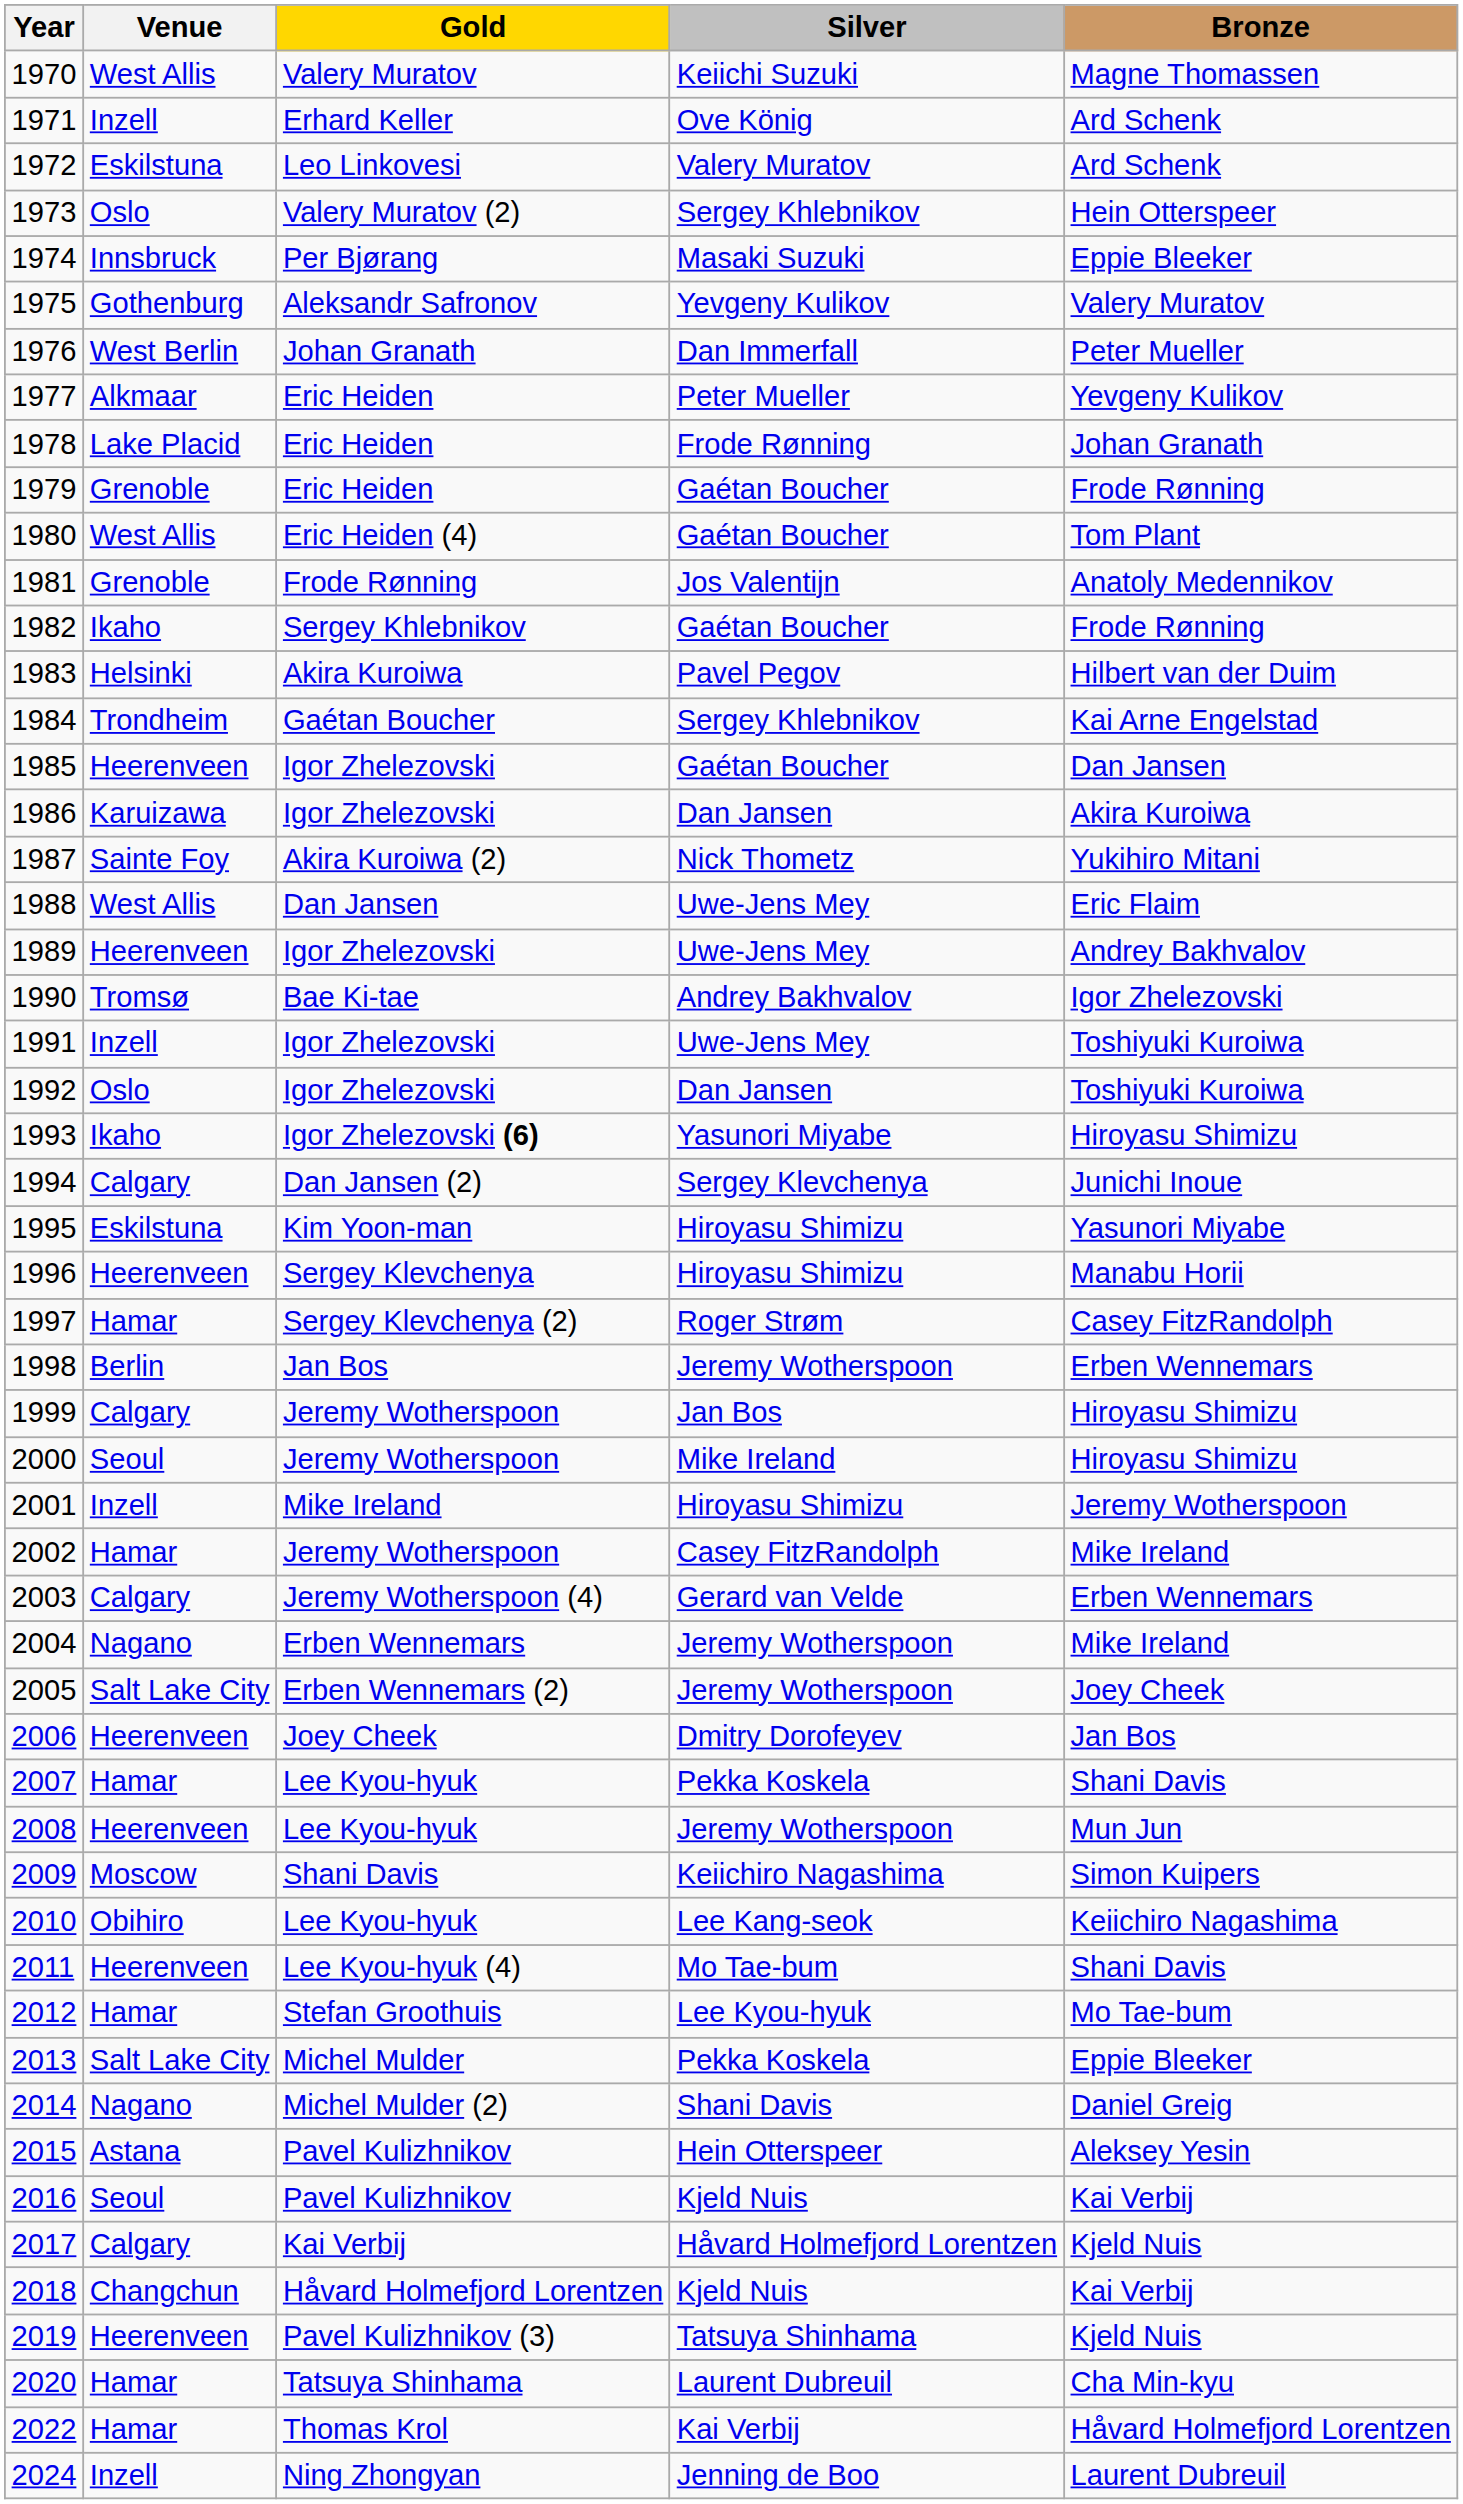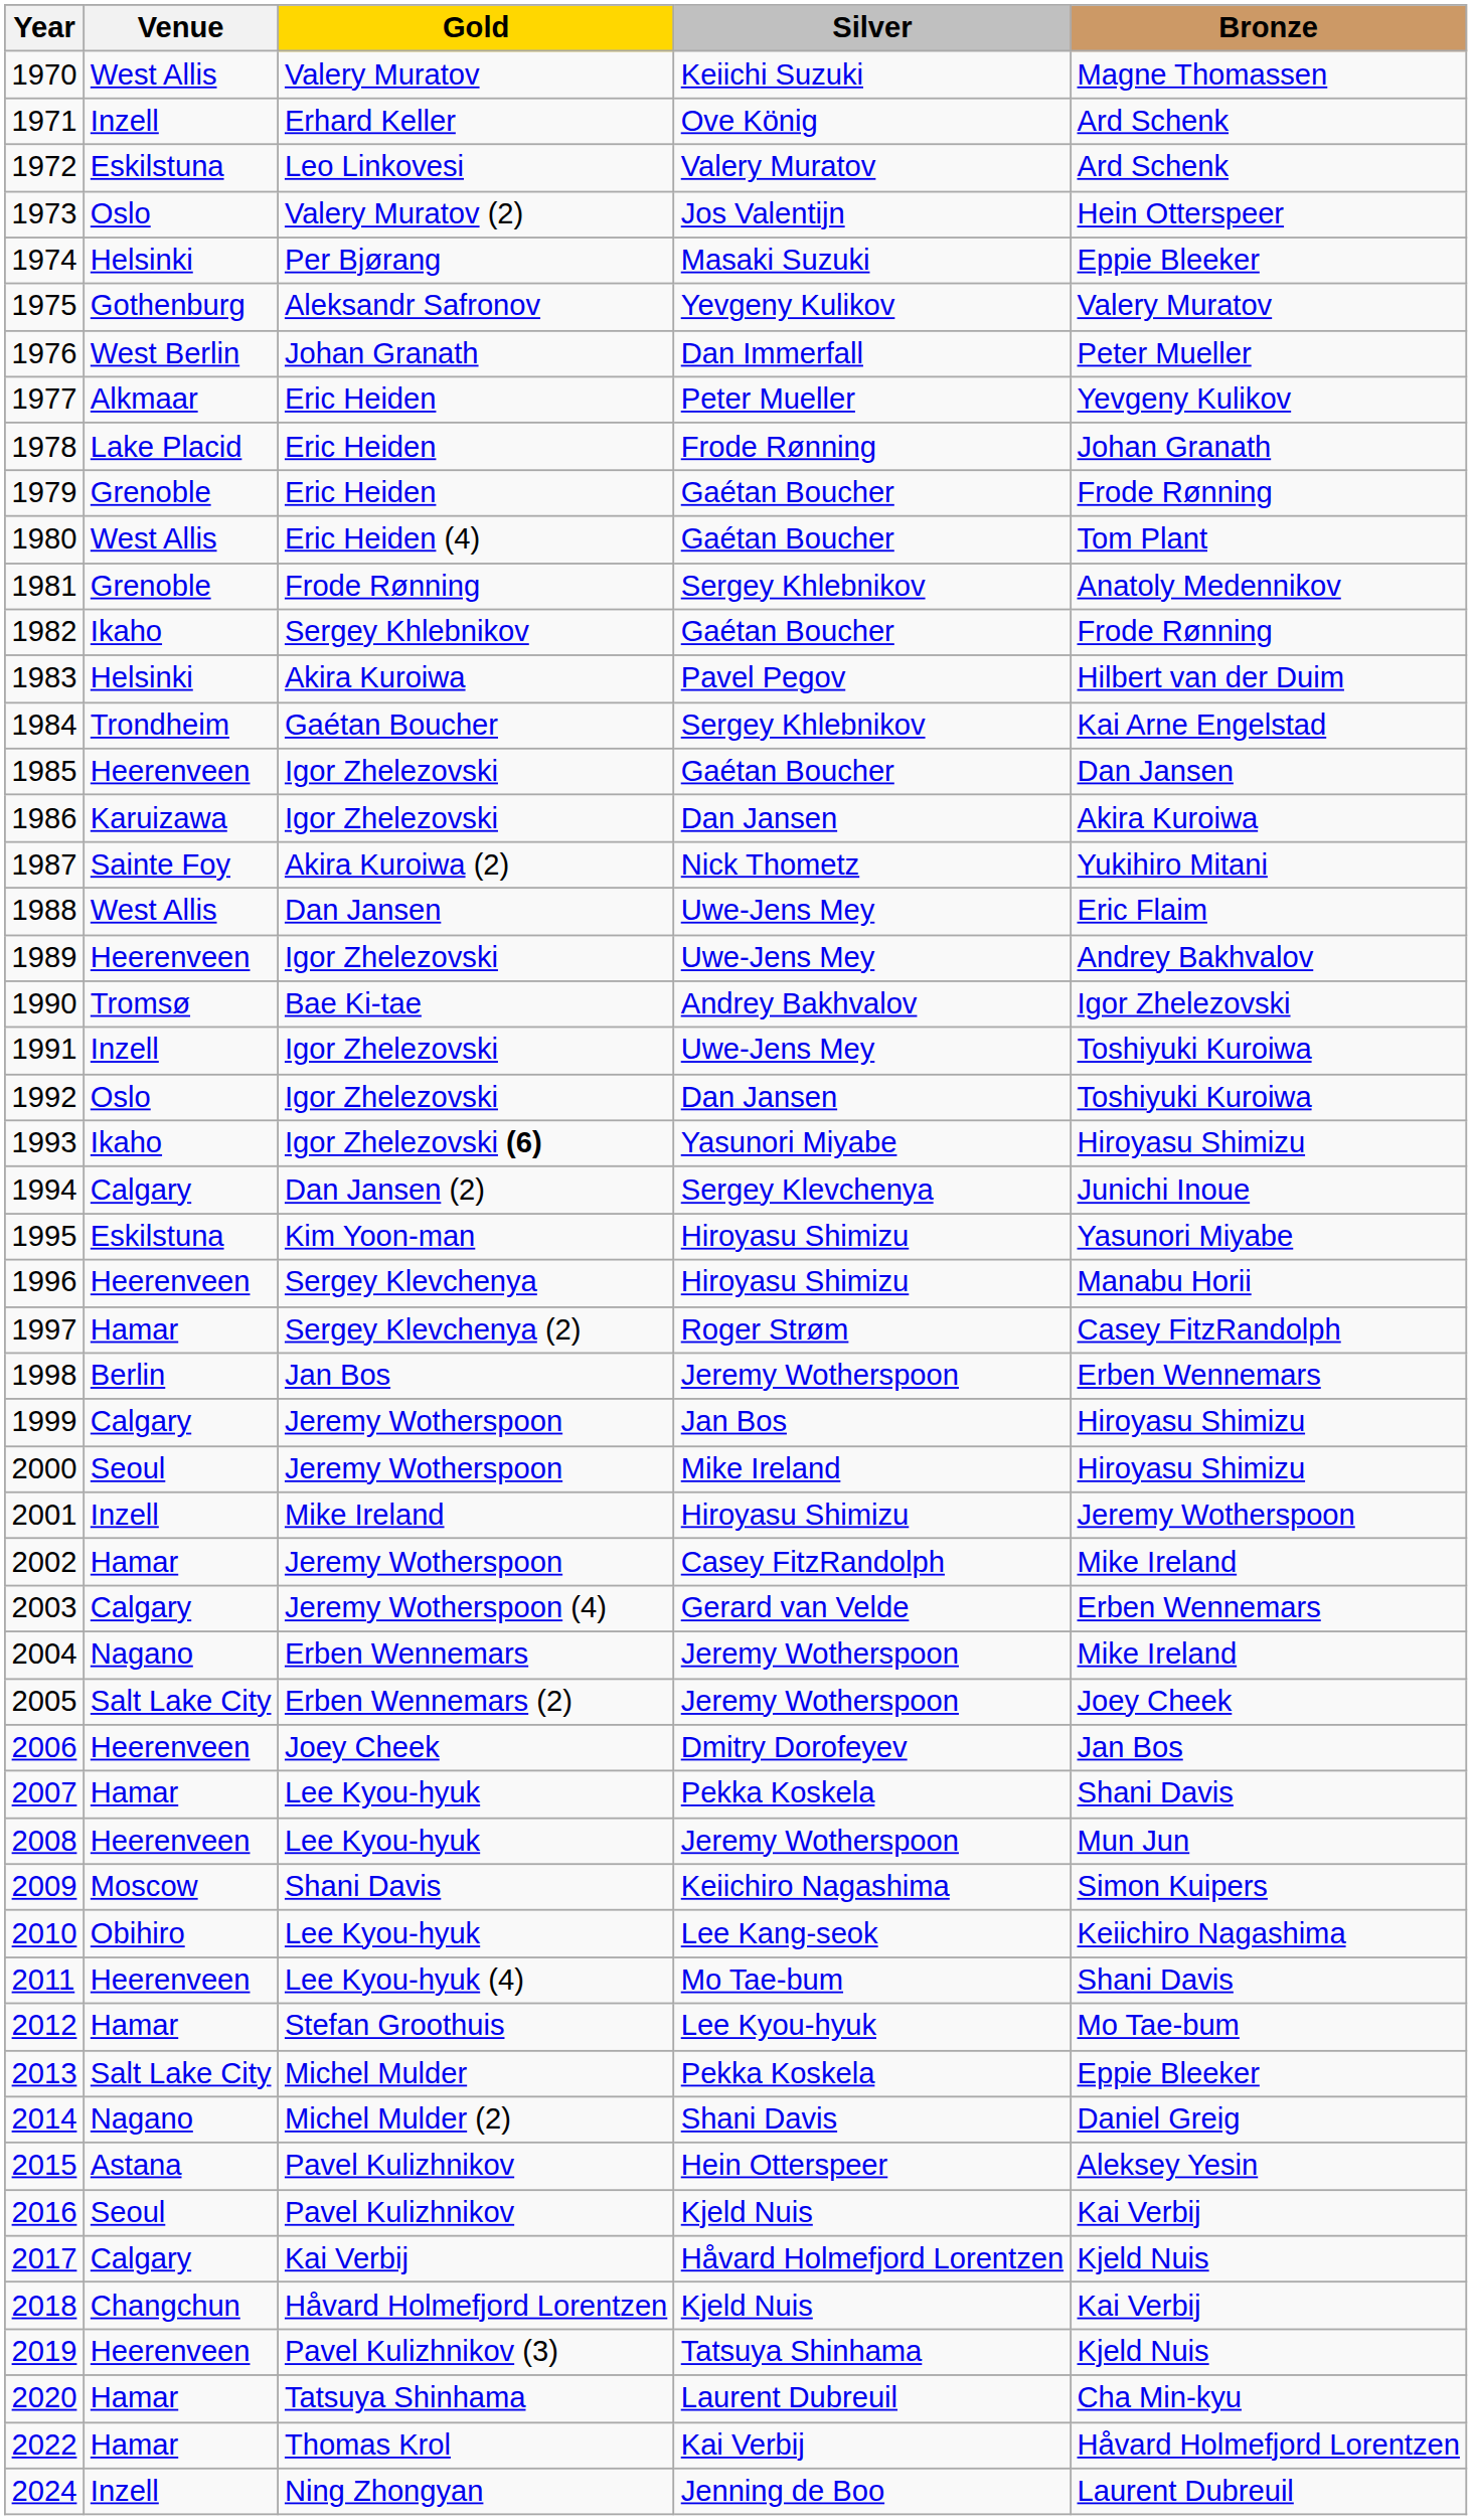1973 | Silver: Sergey Khlebnikov -> Jos Valentijn
1974 | Venue: Innsbruck -> Helsinki
1981 | Silver: Jos Valentijn -> Sergey Khlebnikov
